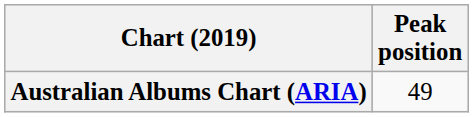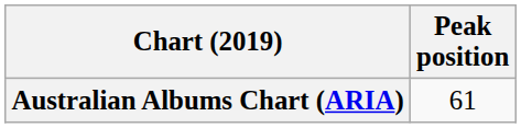Australian Albums Chart (ARIA) | Peak position: 49 -> 61
